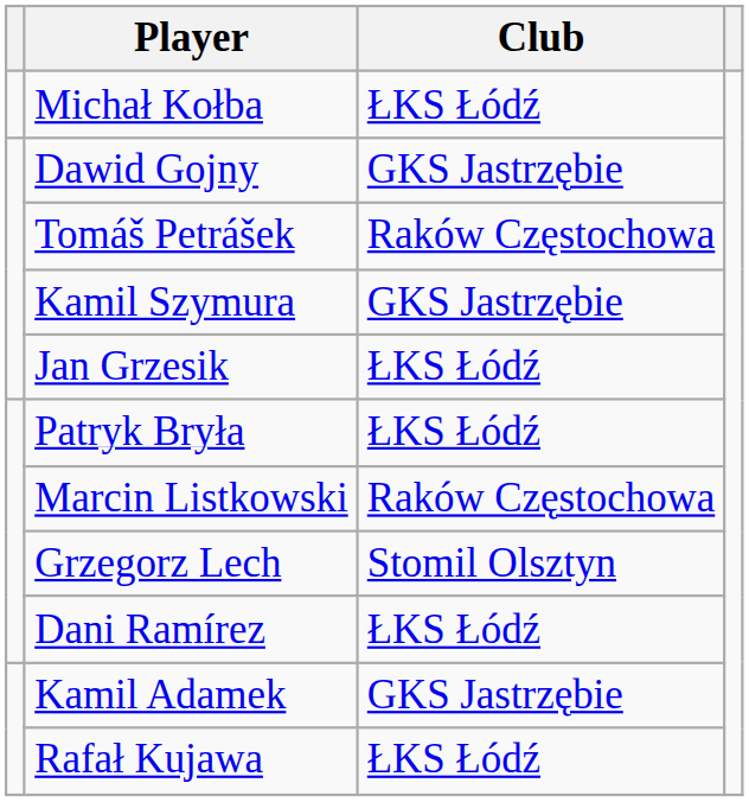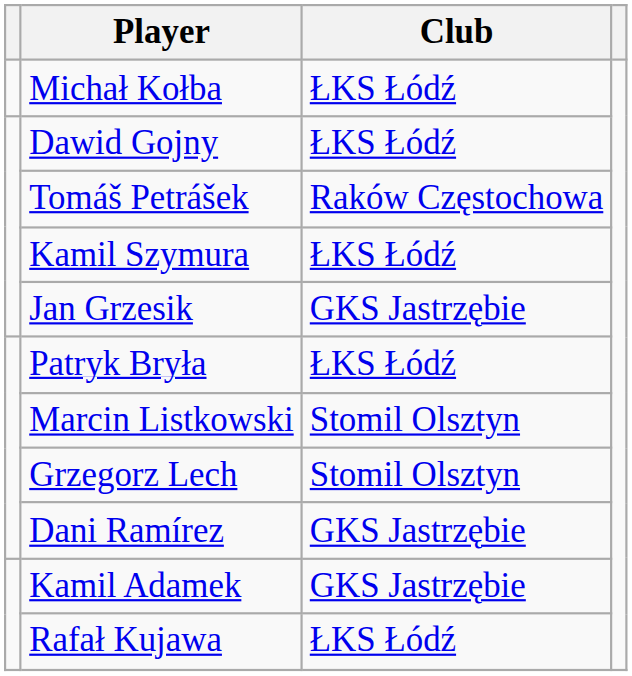Dawid Gojny | Club: GKS Jastrzębie -> ŁKS Łódź
Kamil Szymura | Club: GKS Jastrzębie -> ŁKS Łódź
Jan Grzesik | Club: ŁKS Łódź -> GKS Jastrzębie
Marcin Listkowski | Club: Raków Częstochowa -> Stomil Olsztyn
Dani Ramírez | Club: ŁKS Łódź -> GKS Jastrzębie
